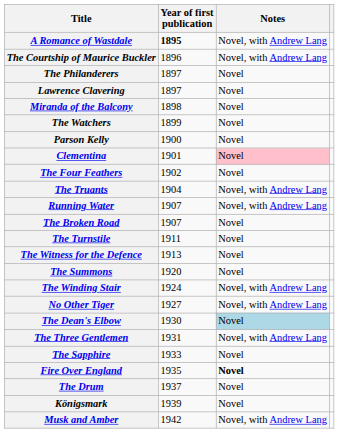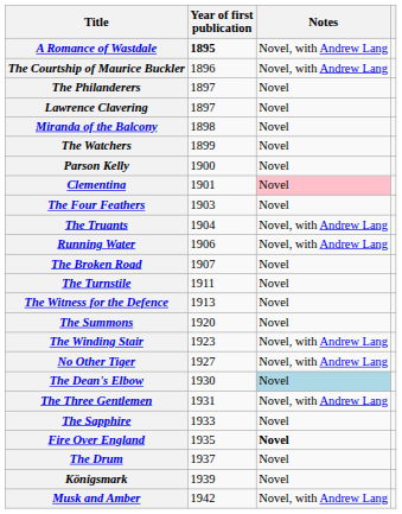The Four Feathers | Year of first publication: 1902 -> 1903
Running Water | Year of first publication: 1907 -> 1906
The Winding Stair | Year of first publication: 1924 -> 1923
